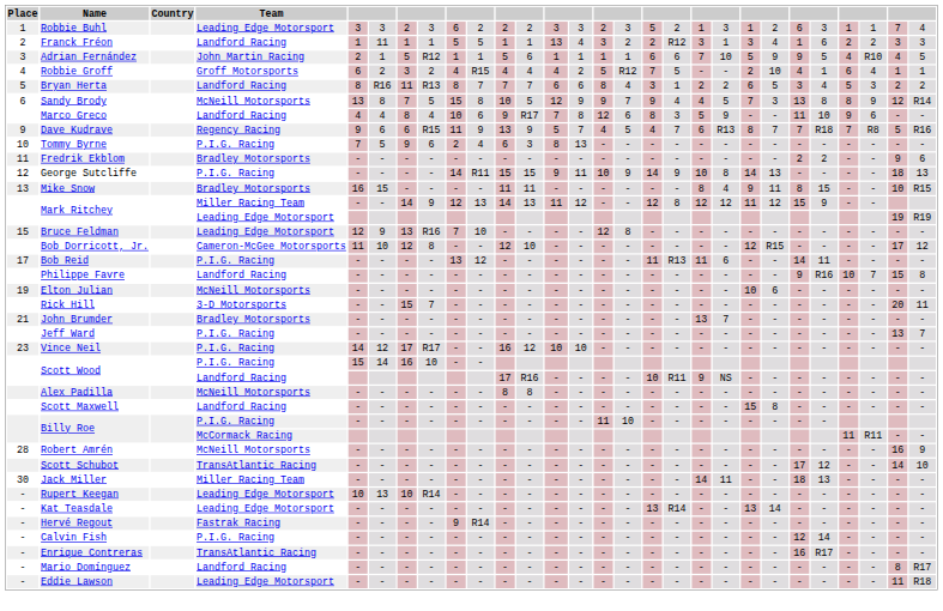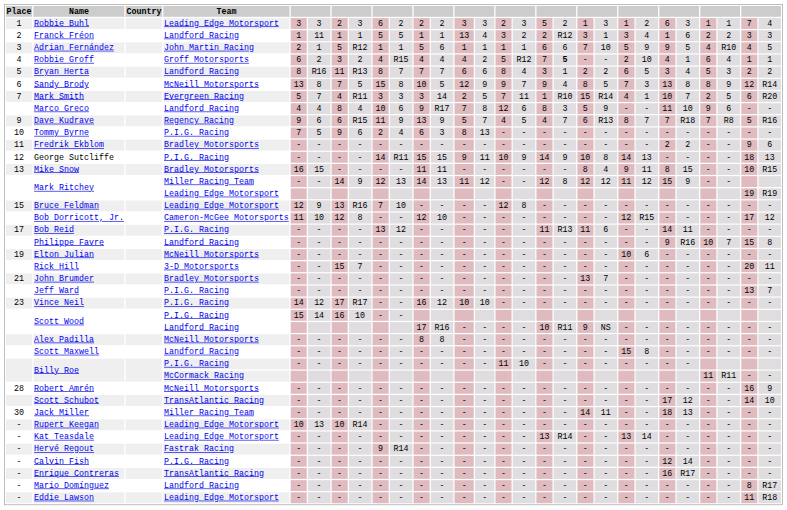Robbie Groff | column 18: normal -> bold
Sandy Brody | column 19: 4 -> 8
+ row: 7 | Mark Smith | Evergreen Racing | 5 | 7 | 4 | R11 | 3 | 3 | 3 | 14 | 2 | 5 | 7 | 11 | 1 | R10 | 15 | R14 | 4 | 1 | 10 | 7 | 2 | 5 | 6 | R20
